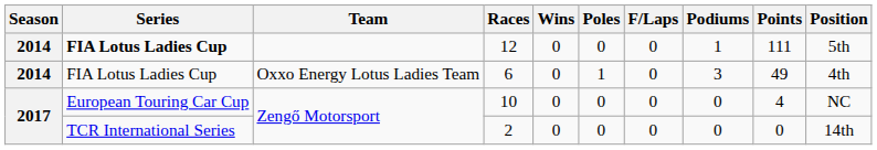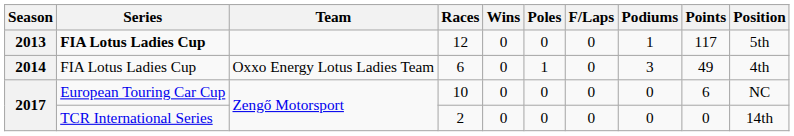12 | Season: 2014 -> 2013
12 | Points: 111 -> 117
10 | Points: 4 -> 6
